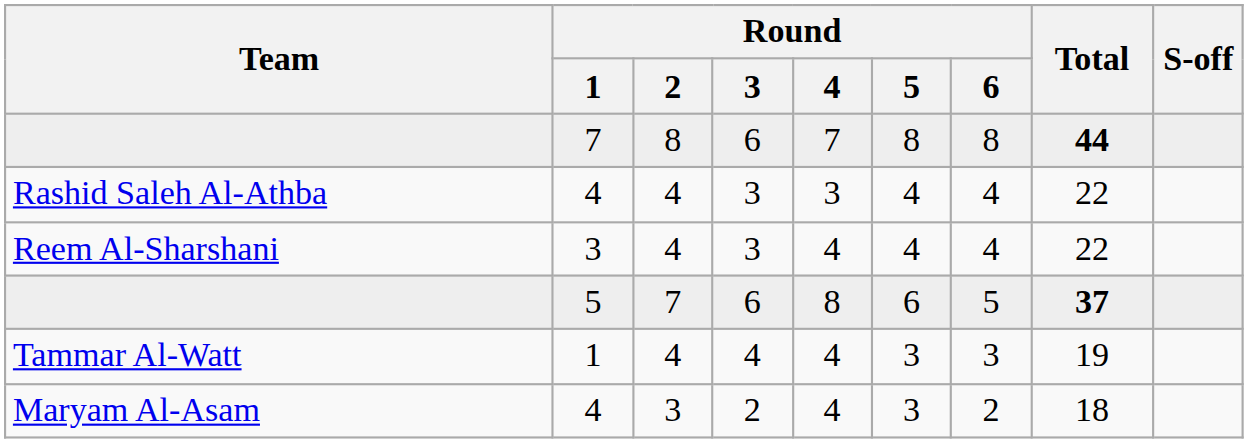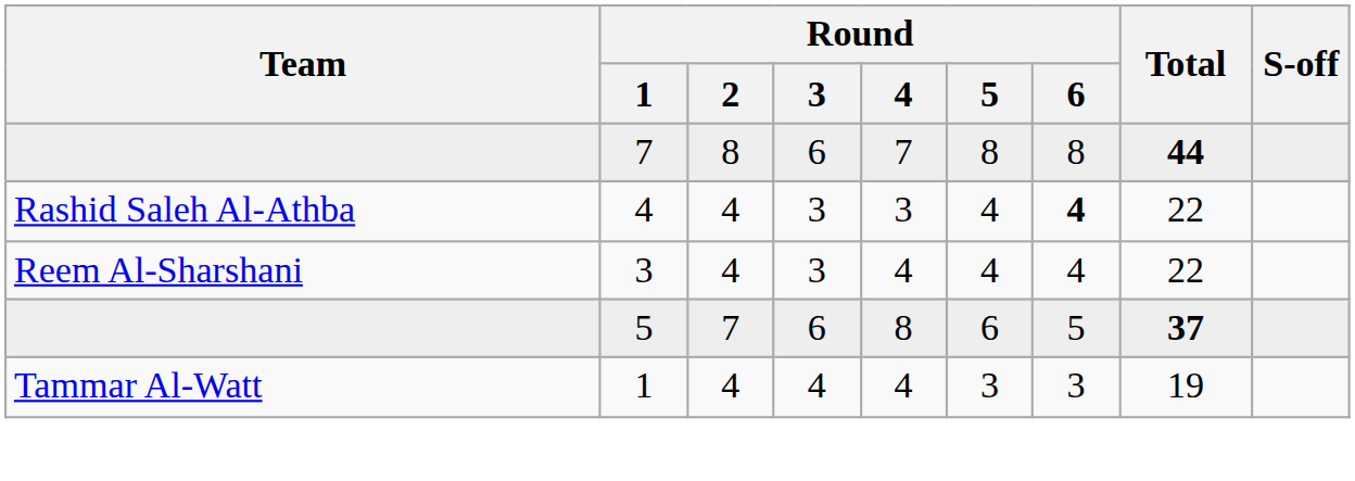Rashid Saleh Al-Athba | Round / 6: normal -> bold
- row: Maryam Al-Asam | 4 | 3 | 2 | 4 | 3 | 2 | 18
